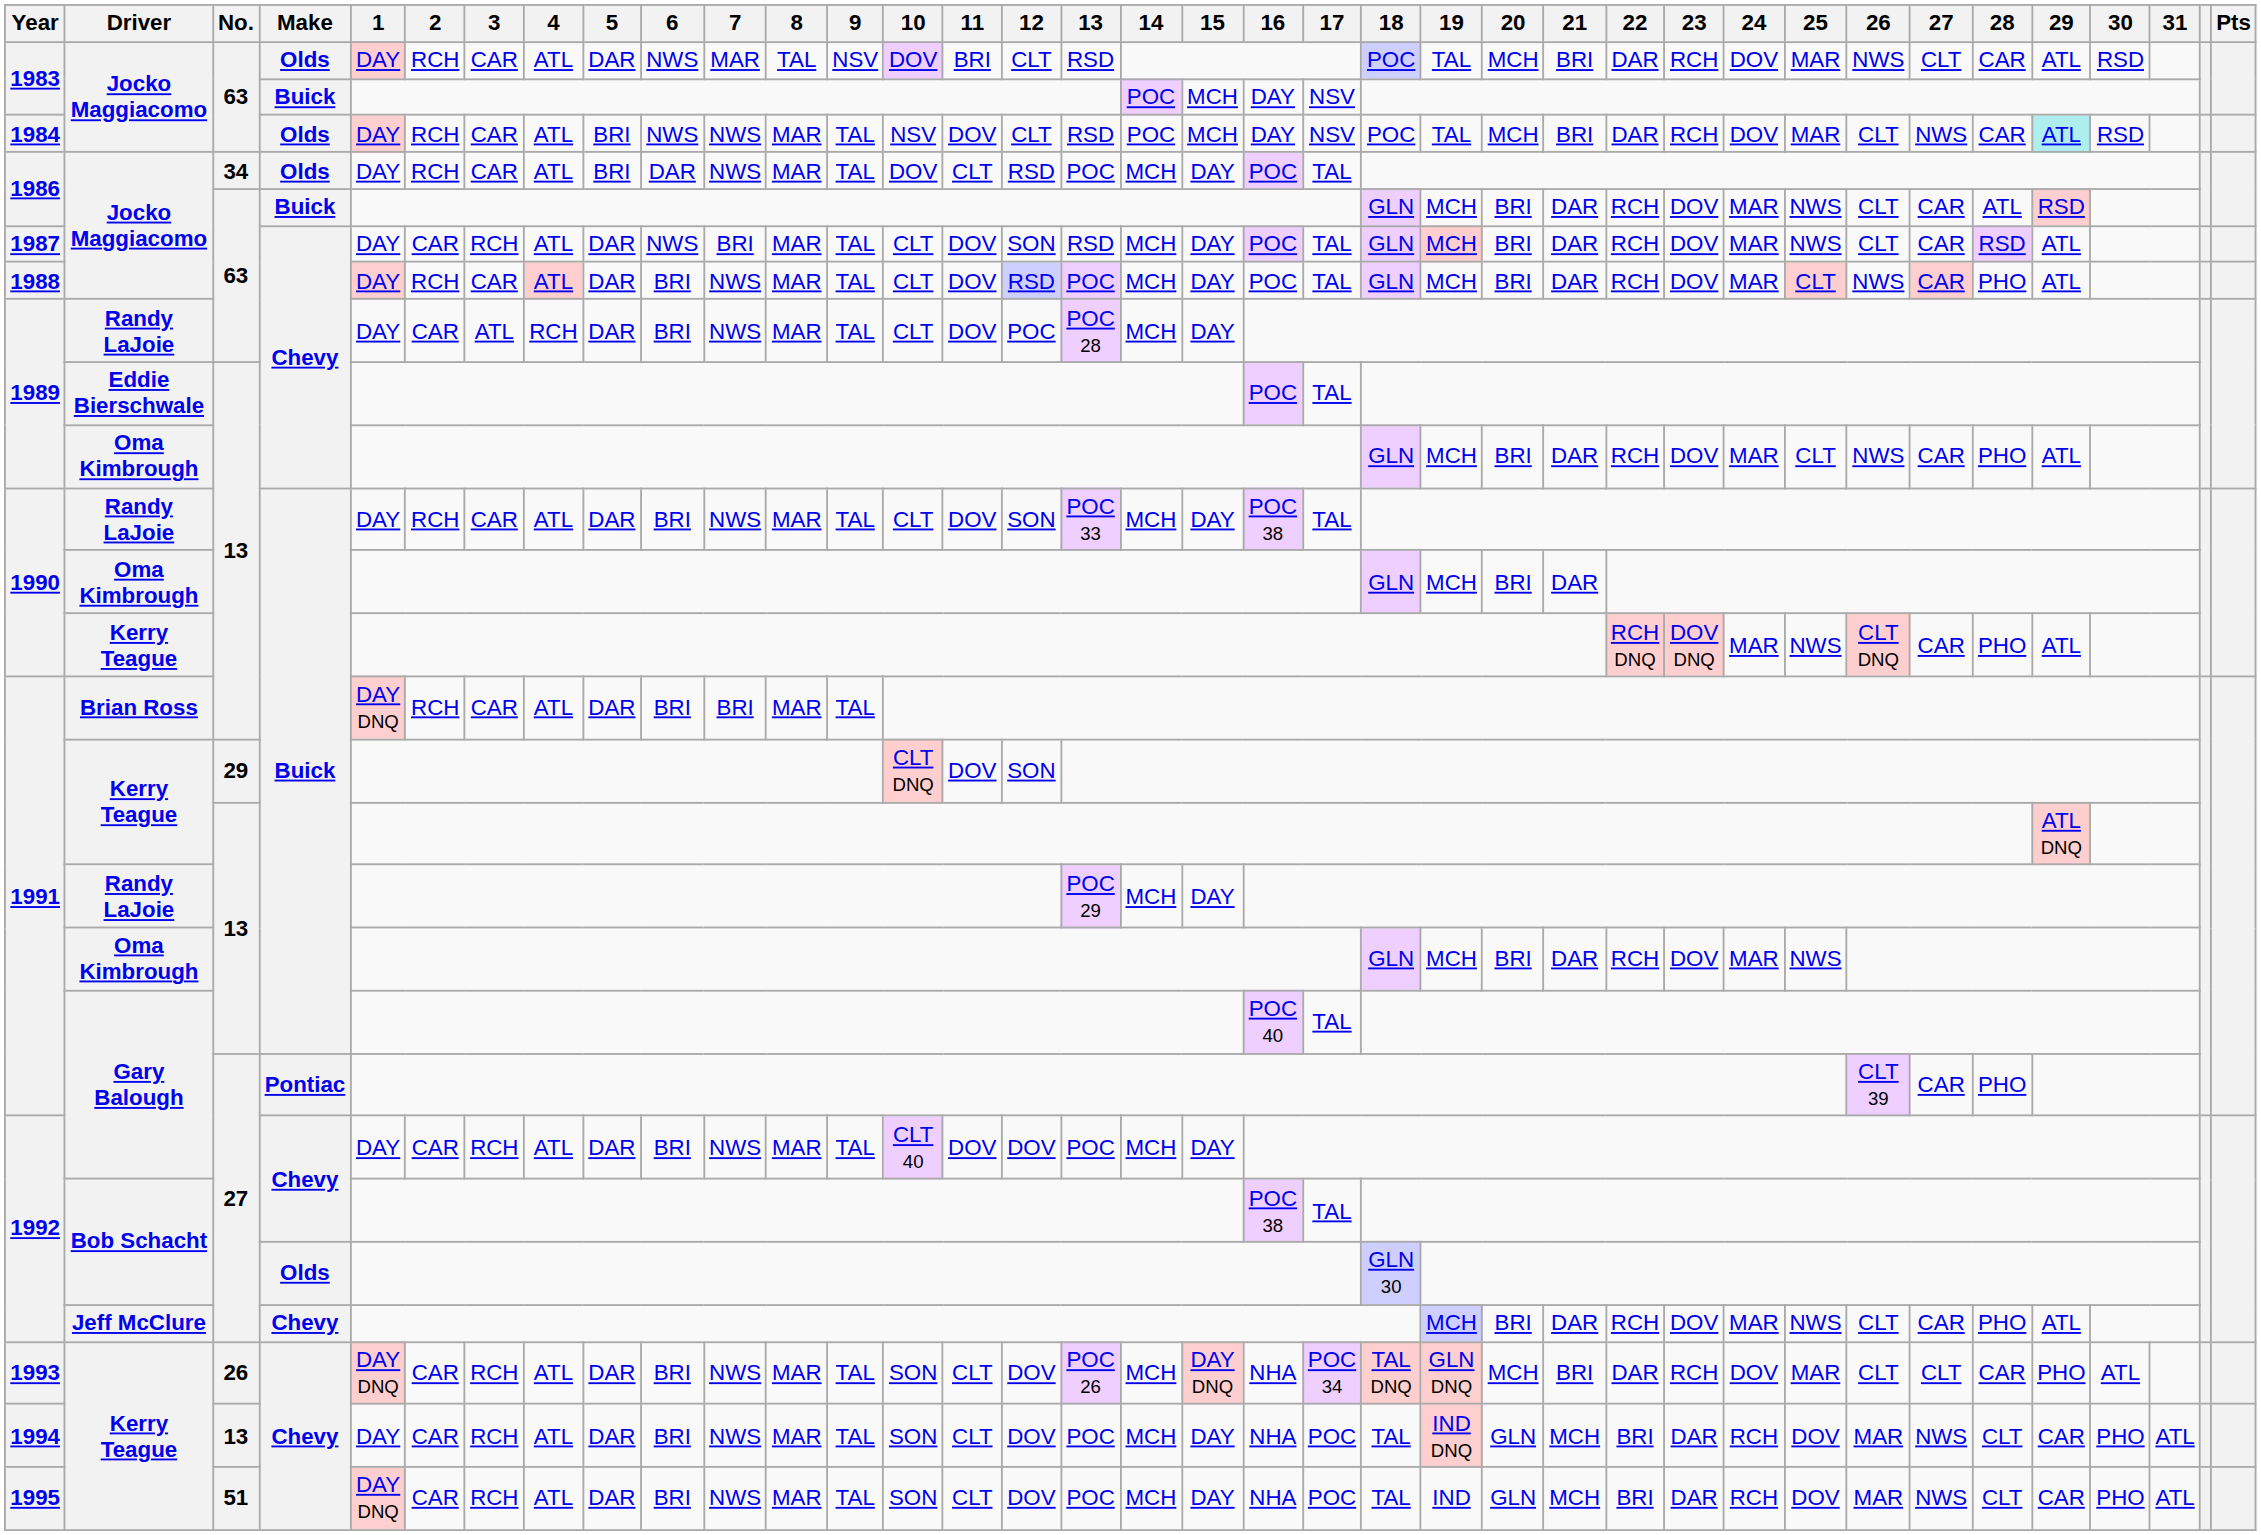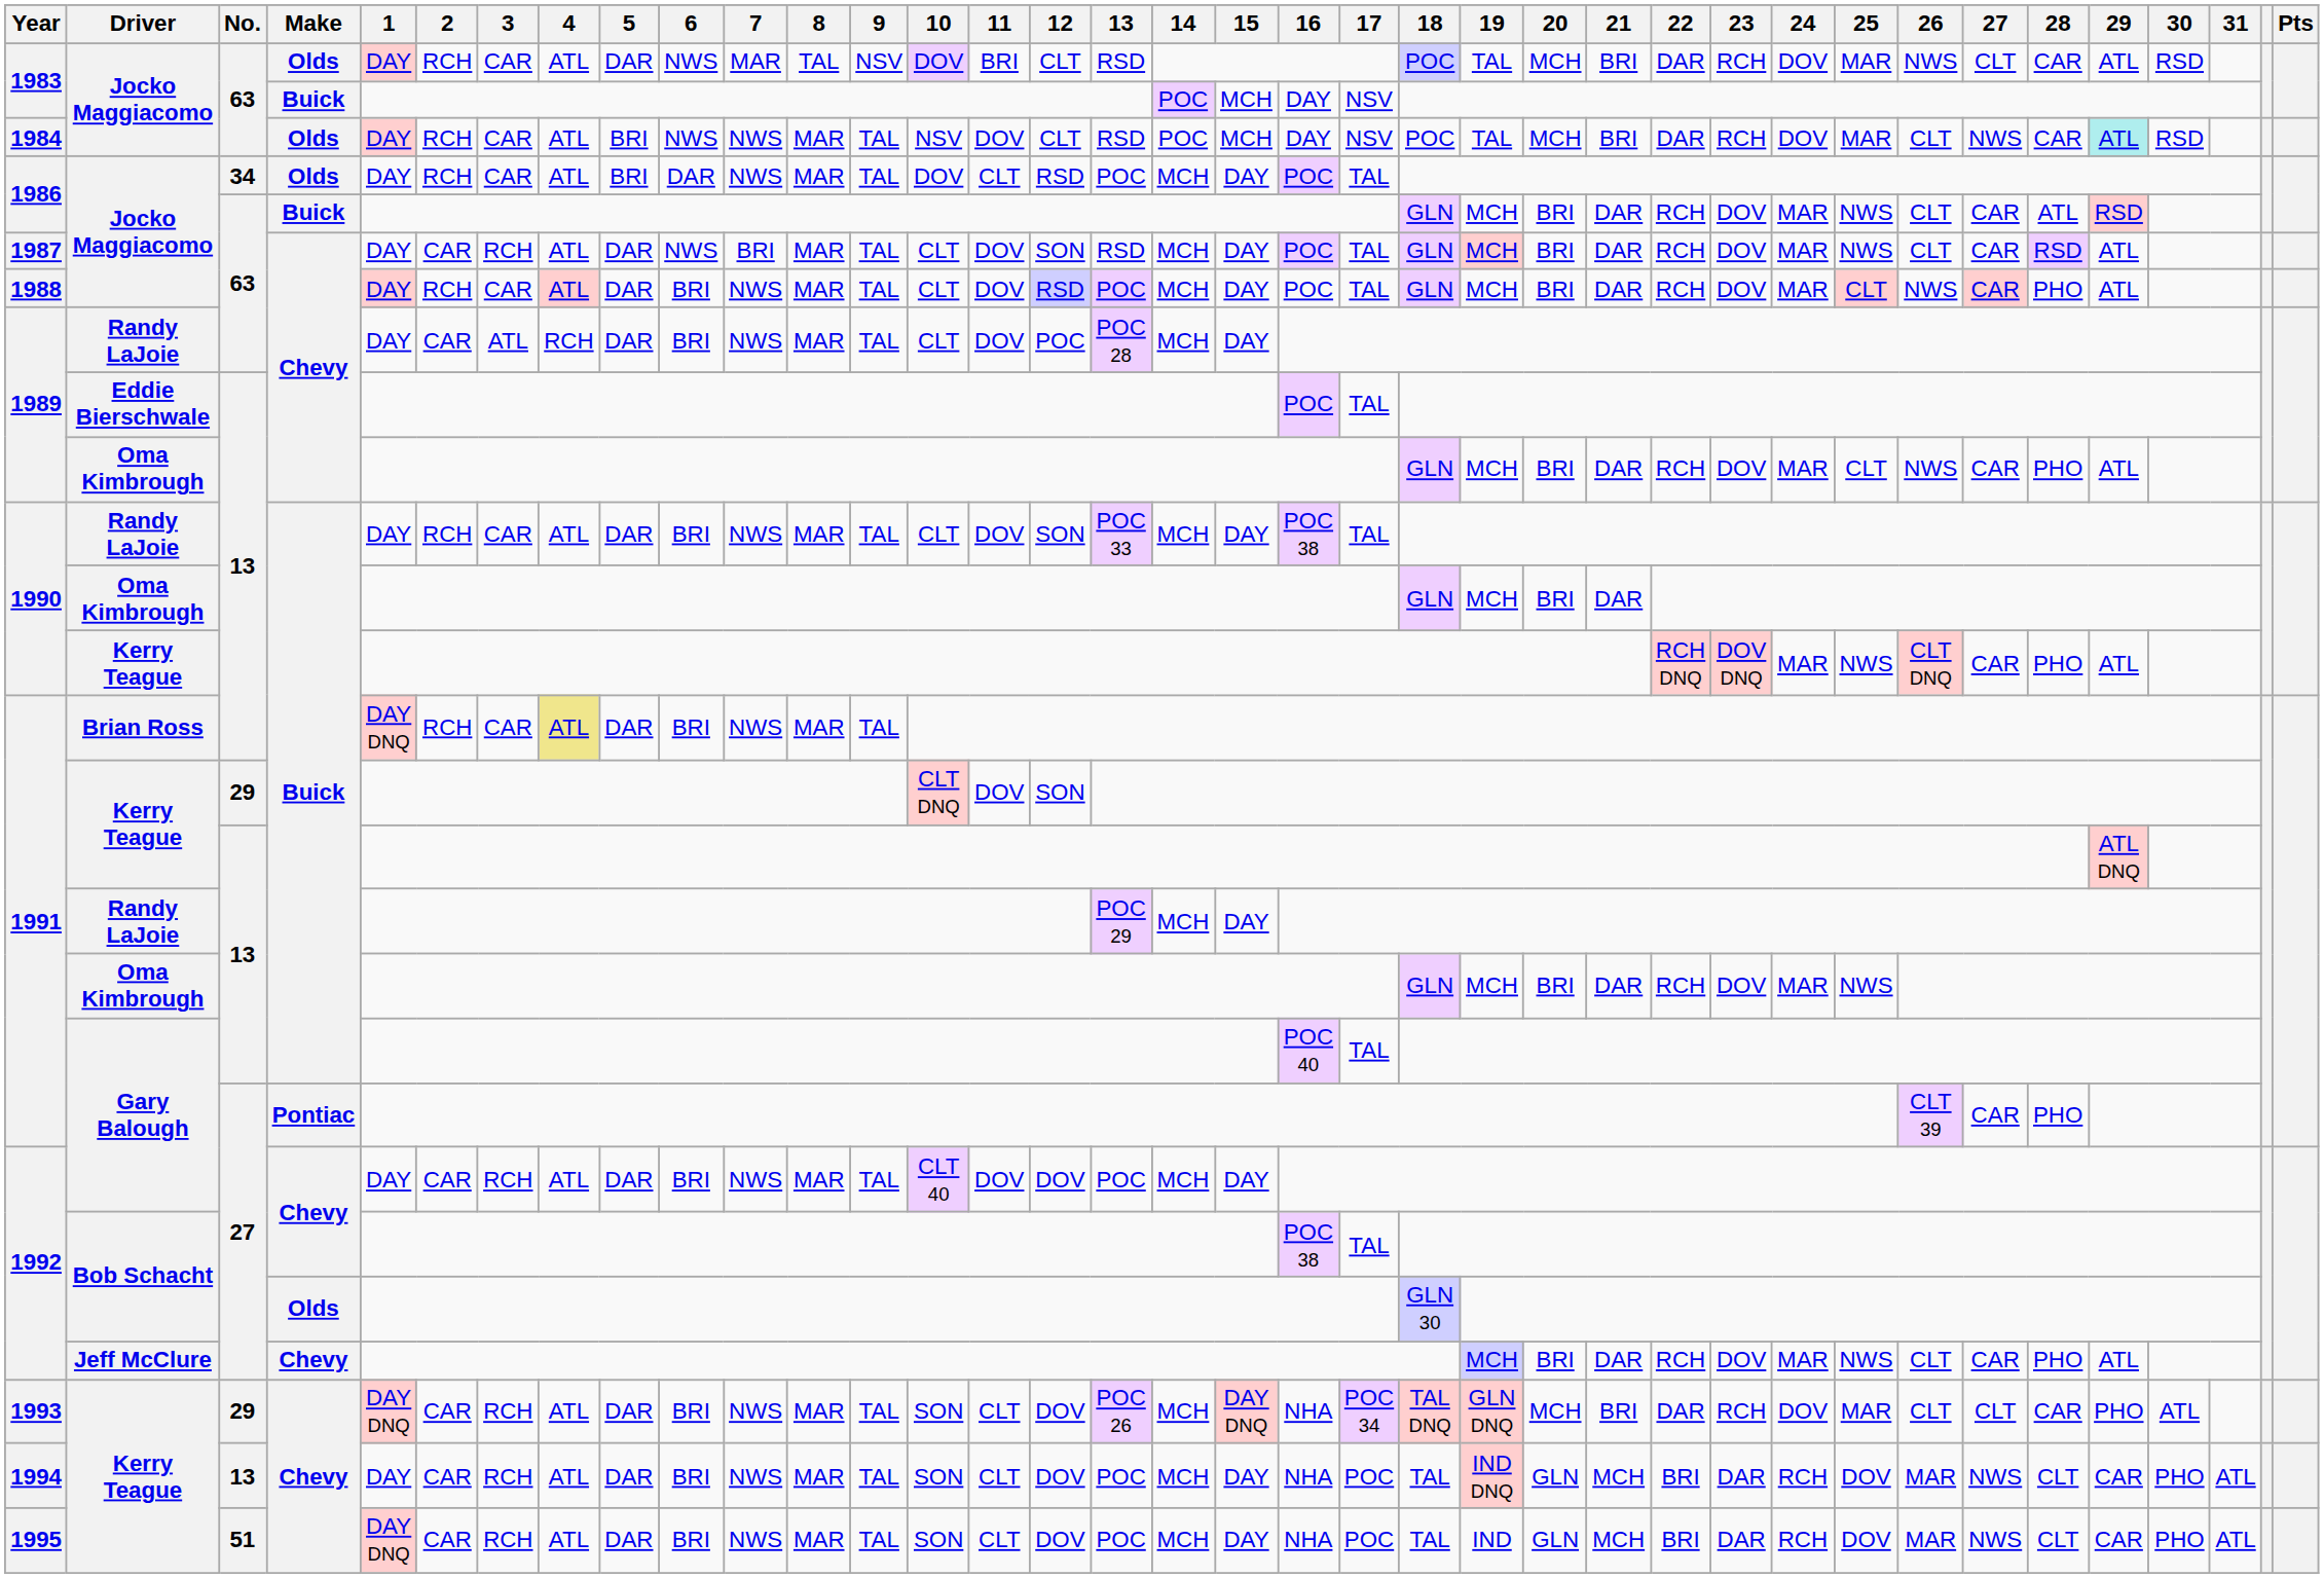1991 / Brian Ross | 4: no background -> khaki background
1991 / Brian Ross | 7: BRI -> NWS
1993 | No.: 26 -> 29
